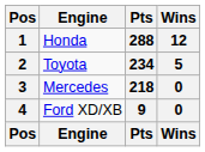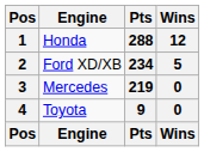2 | Engine: Toyota -> Ford XD/XB
3 | Pts: 218 -> 219
4 | Engine: Ford XD/XB -> Toyota
